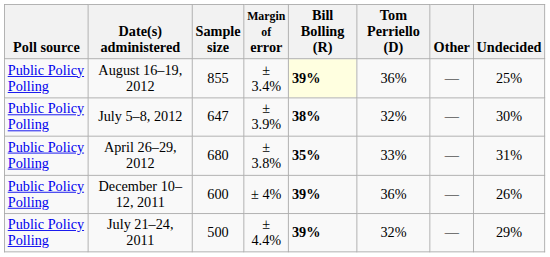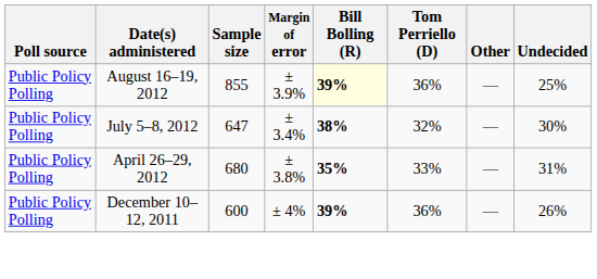August 16–19, 2012 | Margin of error: ± 3.4% -> ± 3.9%
July 5–8, 2012 | Margin of error: ± 3.9% -> ± 3.4%
- row: Public Policy Polling | July 21–24, 2011 | 500 | ± 4.4% | 39% | 32% | — | 29%
